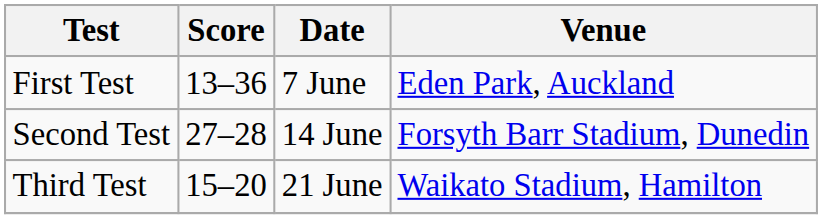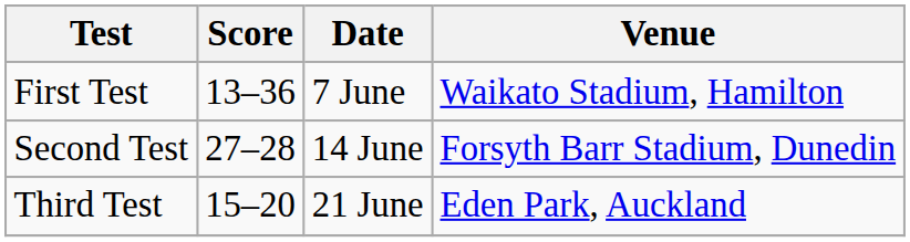First Test | Venue: Eden Park, Auckland -> Waikato Stadium, Hamilton
Third Test | Venue: Waikato Stadium, Hamilton -> Eden Park, Auckland
